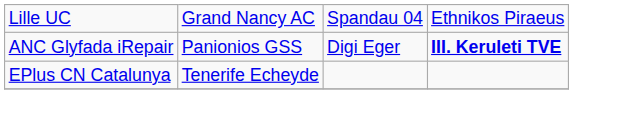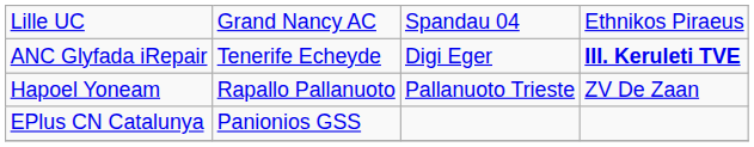ANC Glyfada iRepair | column 2: Panionios GSS -> Tenerife Echeyde
+ row: Hapoel Yoneam | Rapallo Pallanuoto | Pallanuoto Trieste | ZV De Zaan
EPlus CN Catalunya | column 2: Tenerife Echeyde -> Panionios GSS
